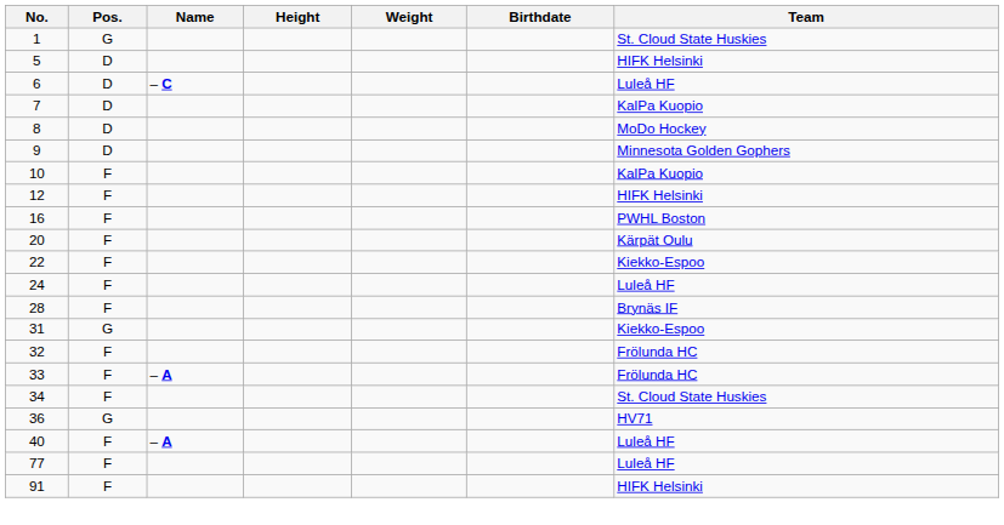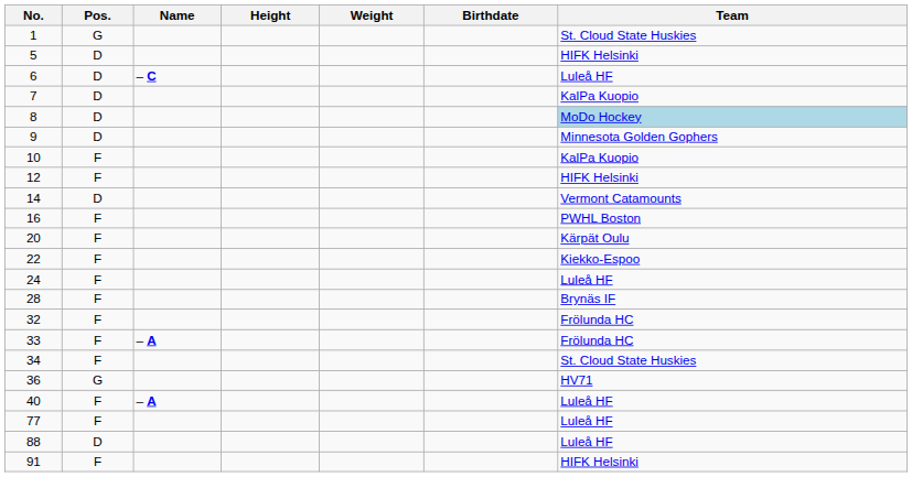8 | Team: no background -> lightblue background
+ row: 14 | D | Vermont Catamounts
- row: 31 | G | Kiekko-Espoo
+ row: 88 | D | Luleå HF
